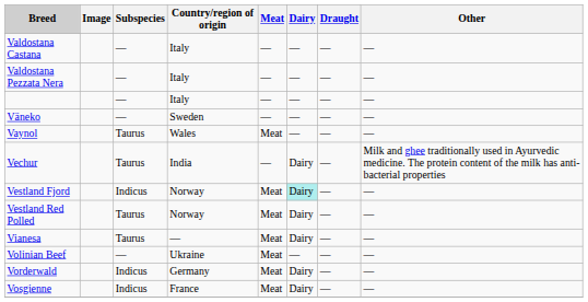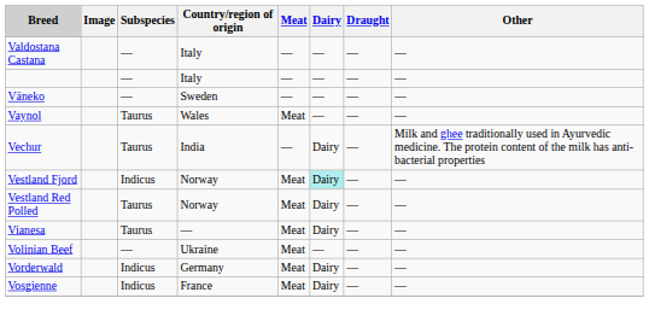- row: Valdostana Pezzata Nera | — | Italy | — | — | — | —
